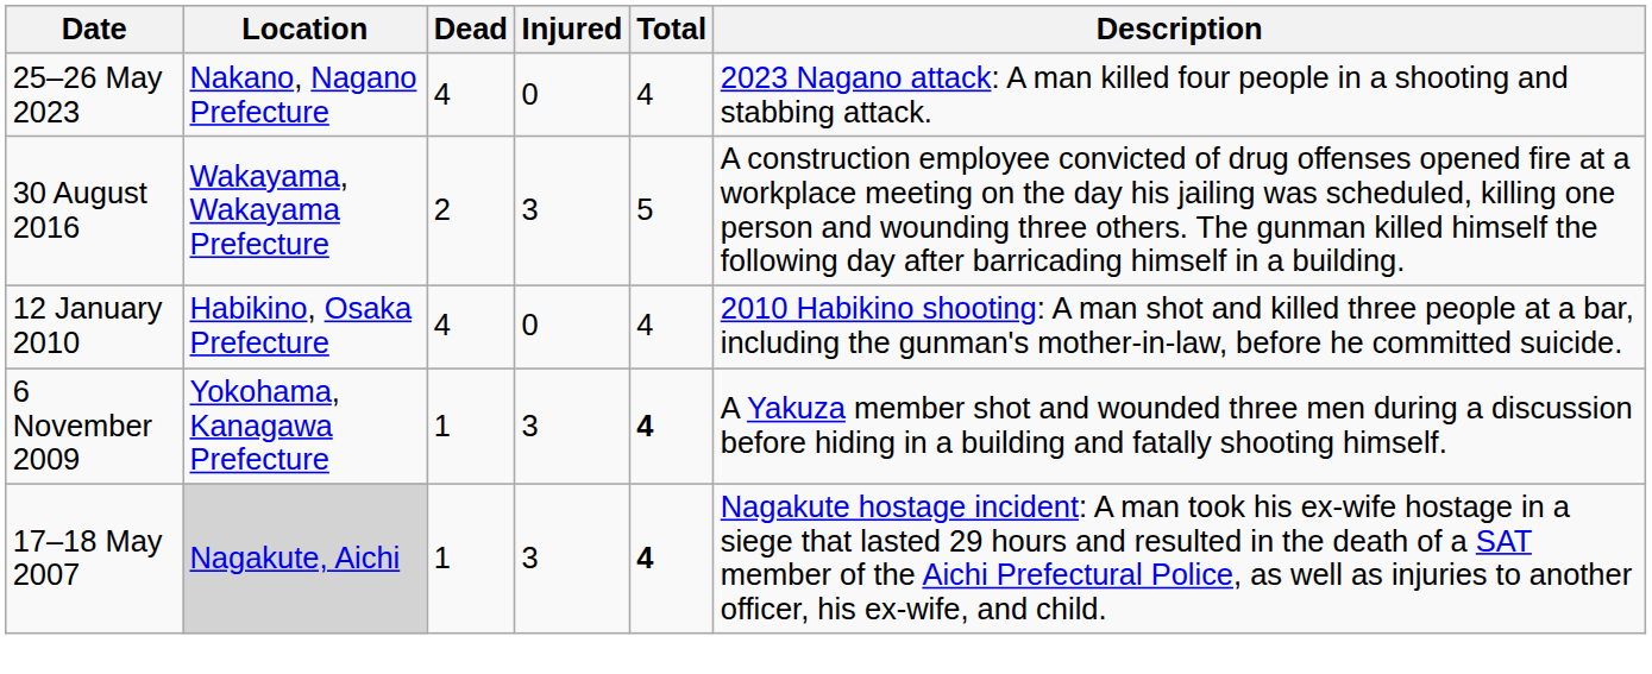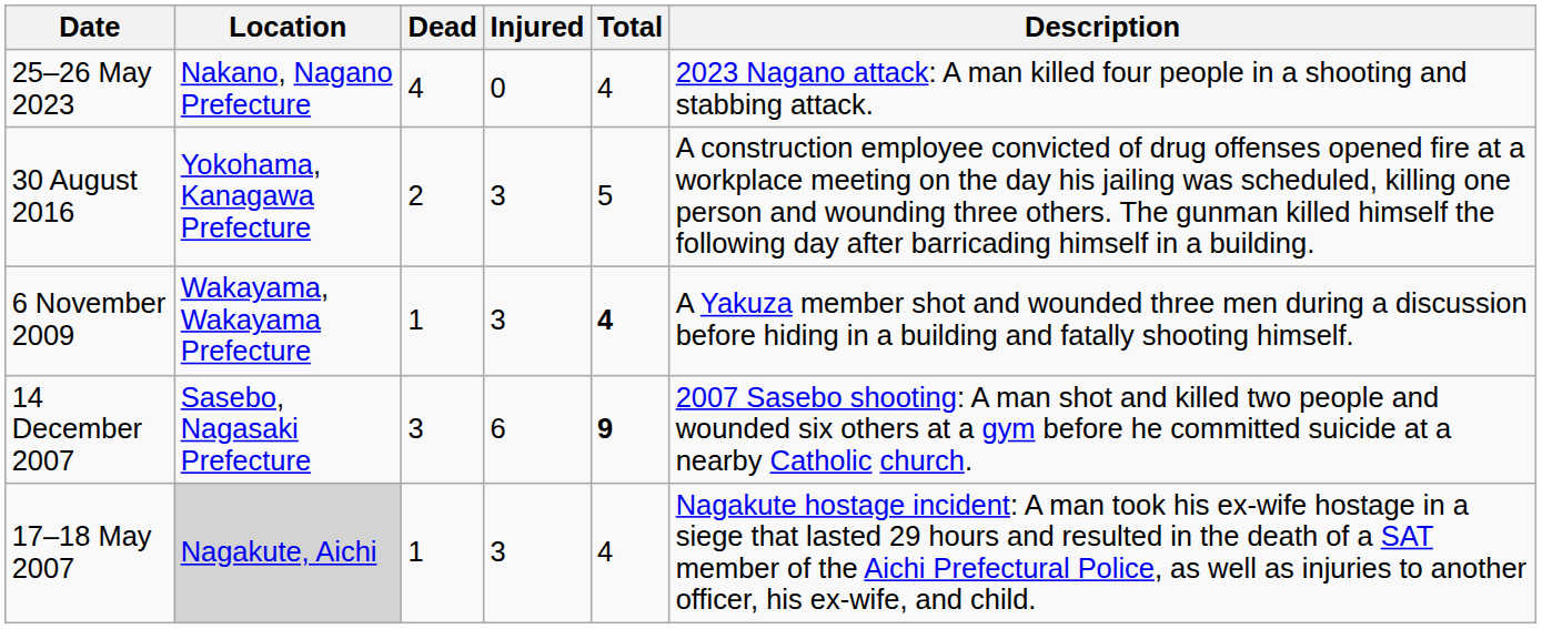30 August 2016 | Location: Wakayama, Wakayama Prefecture -> Yokohama, Kanagawa Prefecture
- row: 12 January 2010 | Habikino, Osaka Prefecture | 4 | 0 | 4 | 2010 Habikino shooting: A man shot and killed three people at a bar, including the gunman's mother-in-law, before he committed suicide.
6 November 2009 | Location: Yokohama, Kanagawa Prefecture -> Wakayama, Wakayama Prefecture
+ row: 14 December 2007 | Sasebo, Nagasaki Prefecture | 3 | 6 | 9 | 2007 Sasebo shooting: A man shot and killed two people and wounded six others at a gym before he committed suicide at a nearby Catholic church.
17–18 May 2007 | Total: bold -> normal
